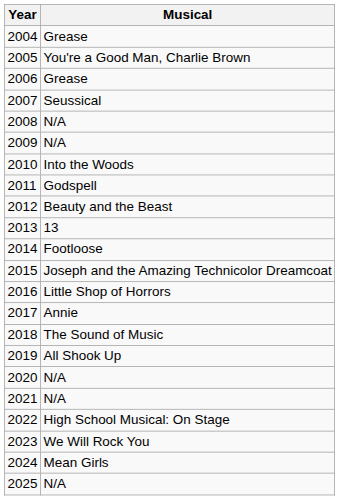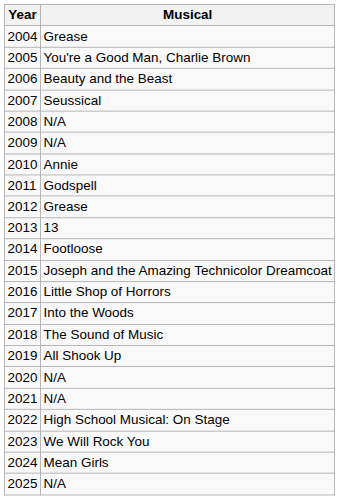2006 | Musical: Grease -> Beauty and the Beast
2010 | Musical: Into the Woods -> Annie
2012 | Musical: Beauty and the Beast -> Grease
2017 | Musical: Annie -> Into the Woods
